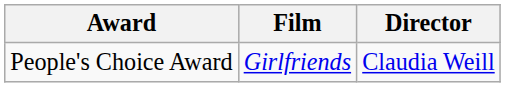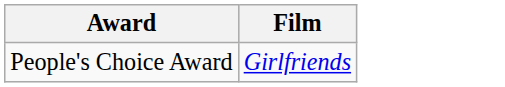- column: Director | Claudia Weill
